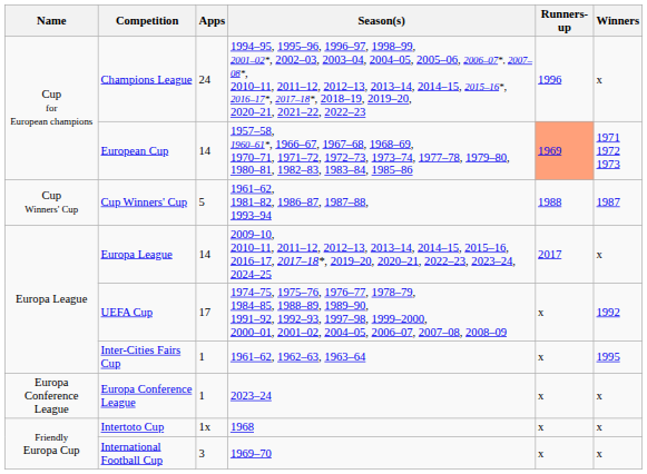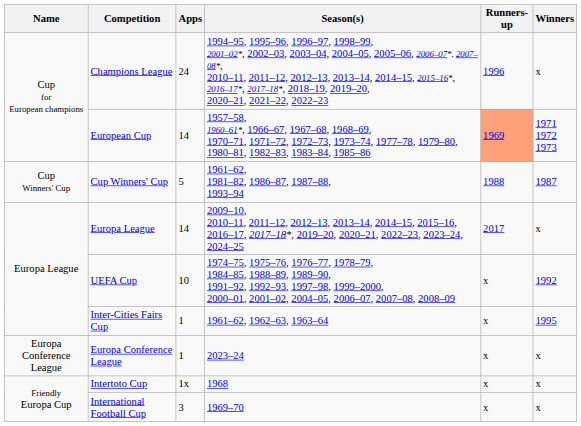UEFA Cup | Apps: 17 -> 10
